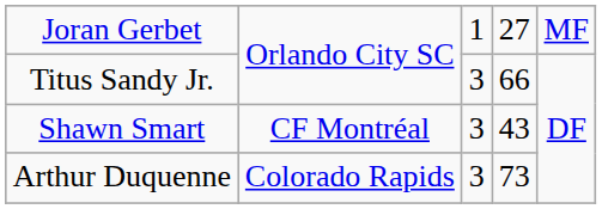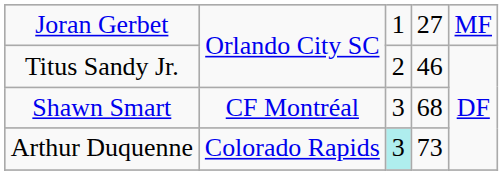Titus Sandy Jr. | column 3: 3 -> 2
Titus Sandy Jr. | column 4: 66 -> 46
Shawn Smart | column 4: 43 -> 68
Arthur Duquenne | column 3: no background -> paleturquoise background
